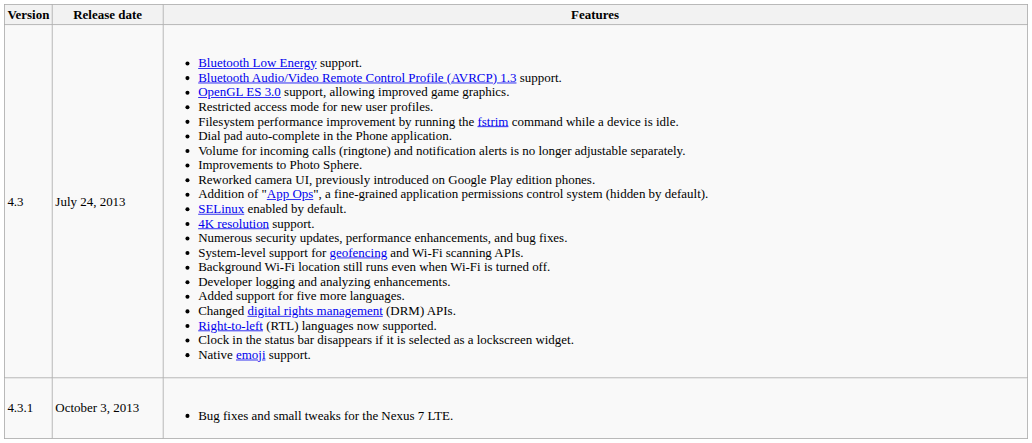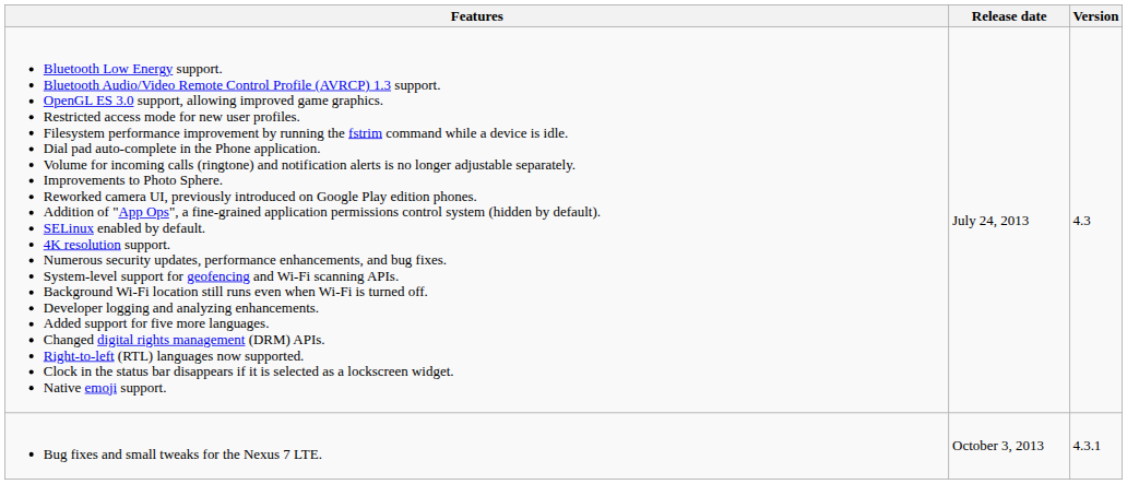columns swapped: Version <-> Features
